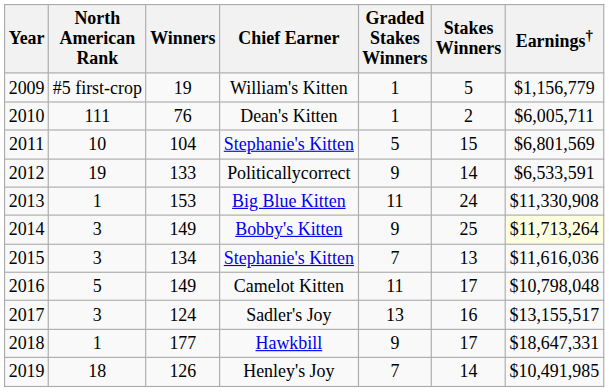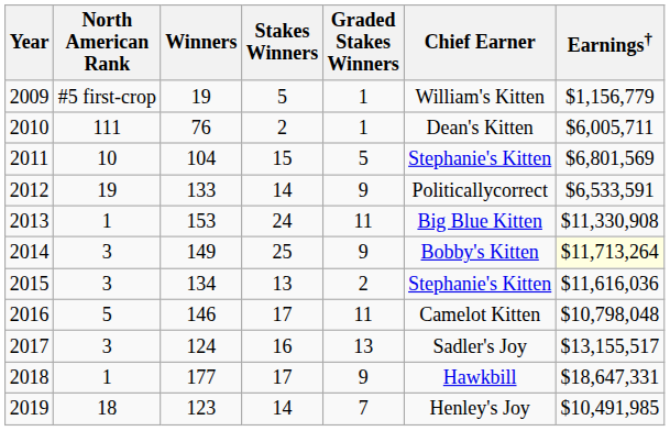columns swapped: Stakes Winners <-> Chief Earner
2015 | Graded Stakes Winners: 7 -> 2
2016 | Winners: 149 -> 146
2019 | Winners: 126 -> 123
